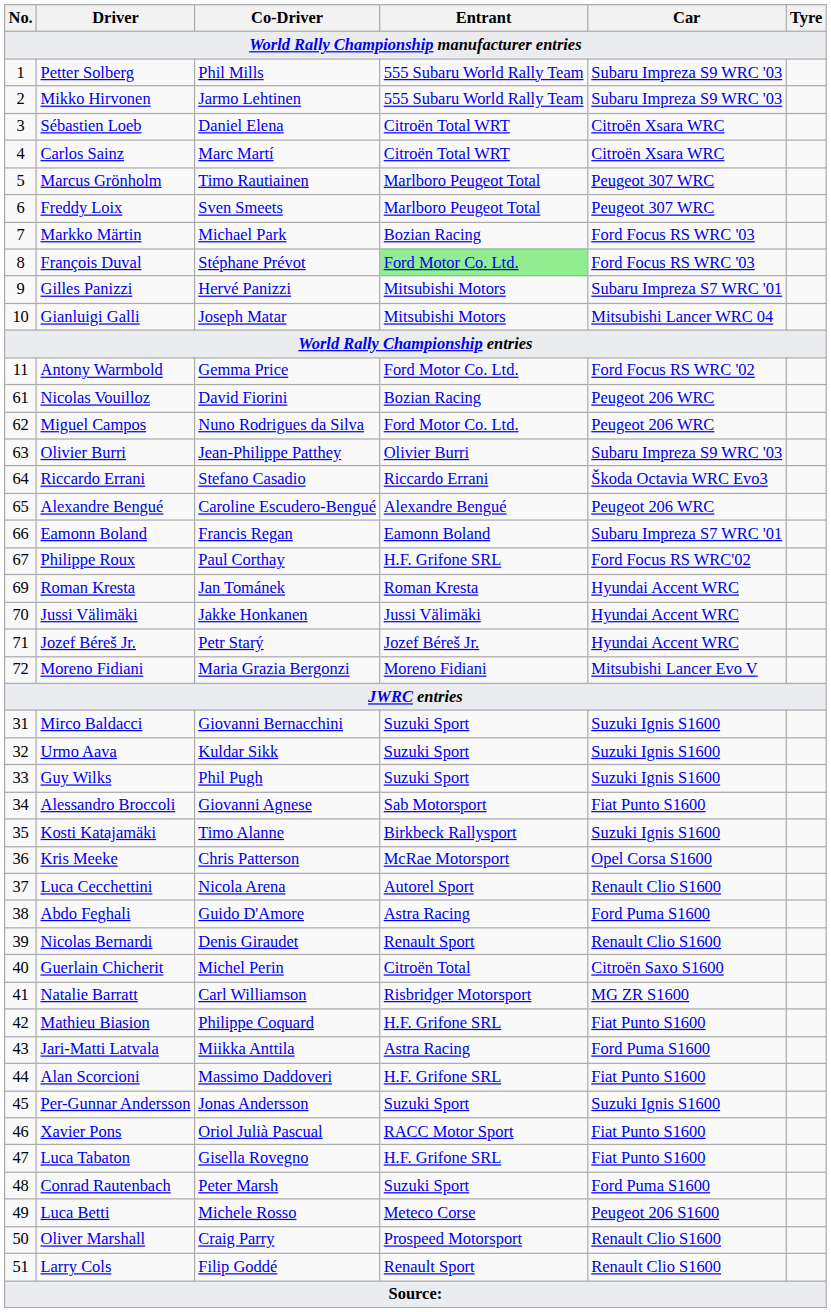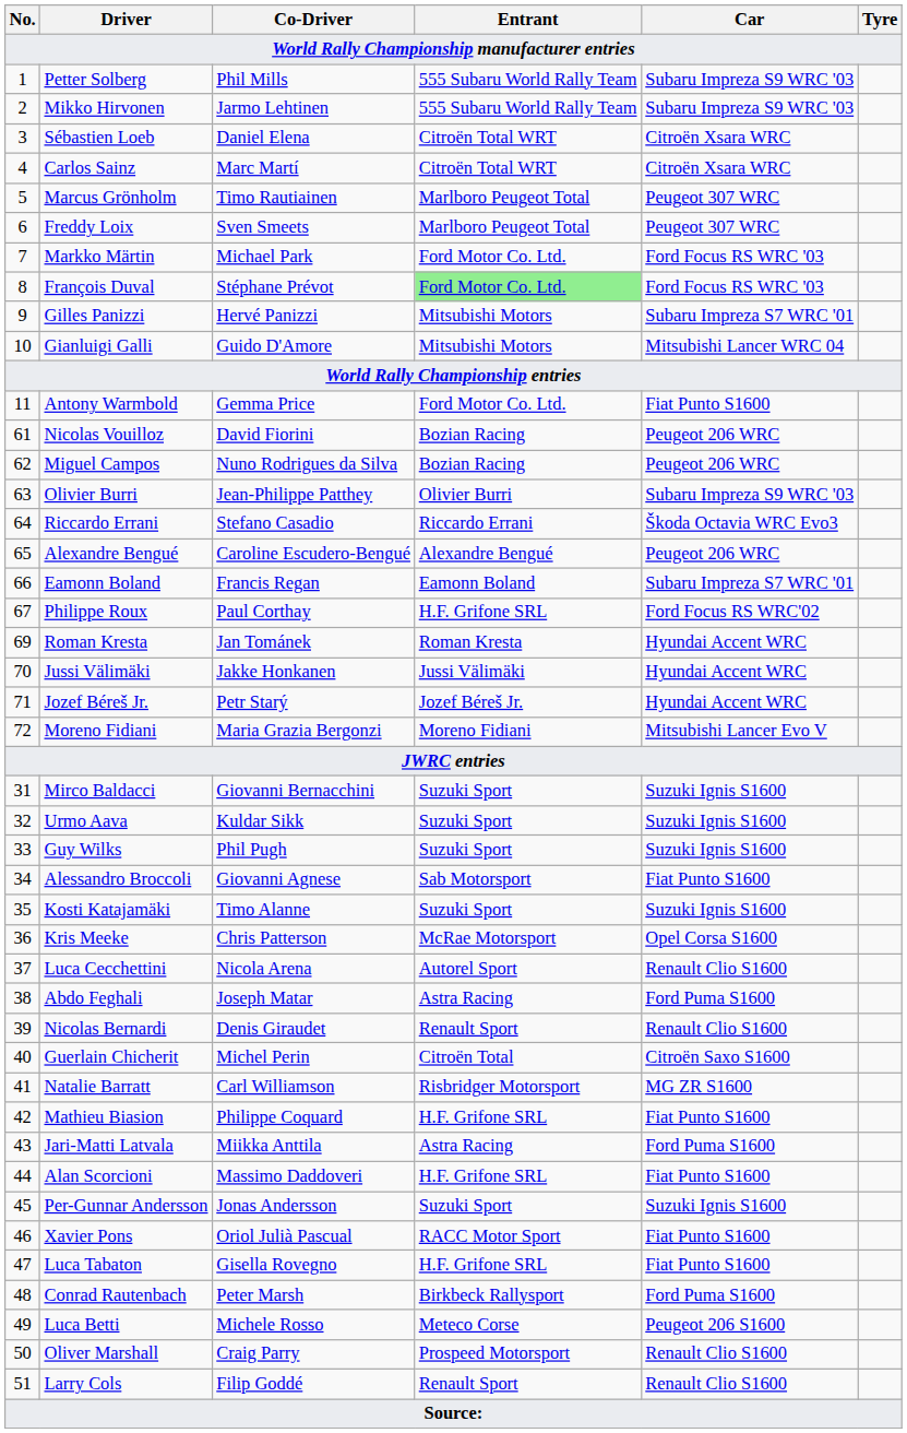Markko Märtin | Entrant: Bozian Racing -> Ford Motor Co. Ltd.
Gianluigi Galli | Co-Driver: Joseph Matar -> Guido D'Amore
Antony Warmbold | Car: Ford Focus RS WRC '02 -> Fiat Punto S1600
Miguel Campos | Entrant: Ford Motor Co. Ltd. -> Bozian Racing
Kosti Katajamäki | Entrant: Birkbeck Rallysport -> Suzuki Sport
Abdo Feghali | Co-Driver: Guido D'Amore -> Joseph Matar
Conrad Rautenbach | Entrant: Suzuki Sport -> Birkbeck Rallysport
